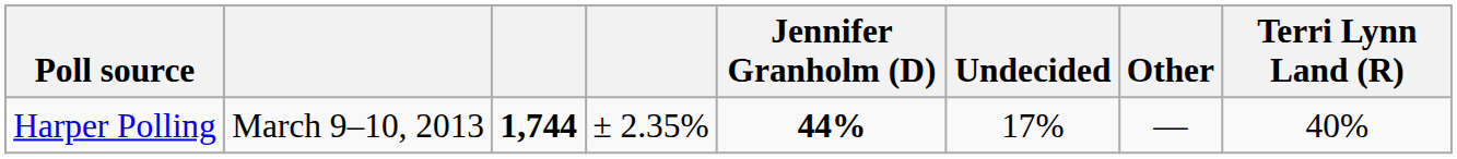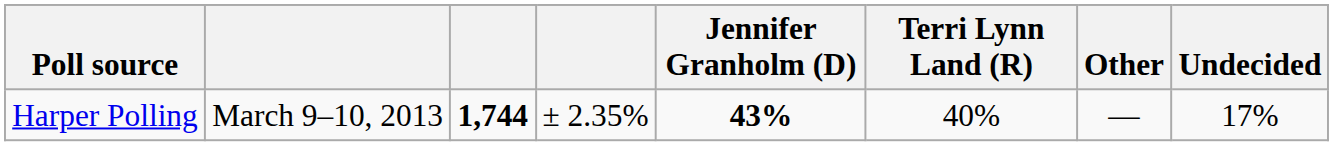columns swapped: Terri Lynn Land (R) <-> Undecided
Harper Polling | Jennifer Granholm (D): 44% -> 43%
